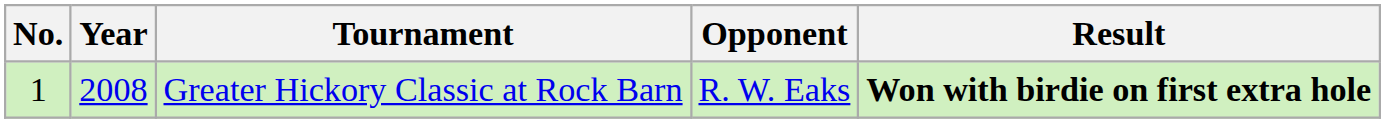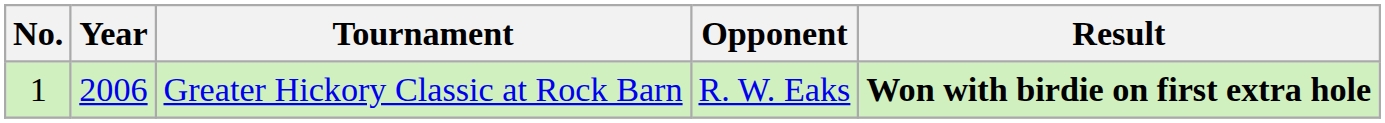Greater Hickory Classic at Rock Barn | Year: 2008 -> 2006
